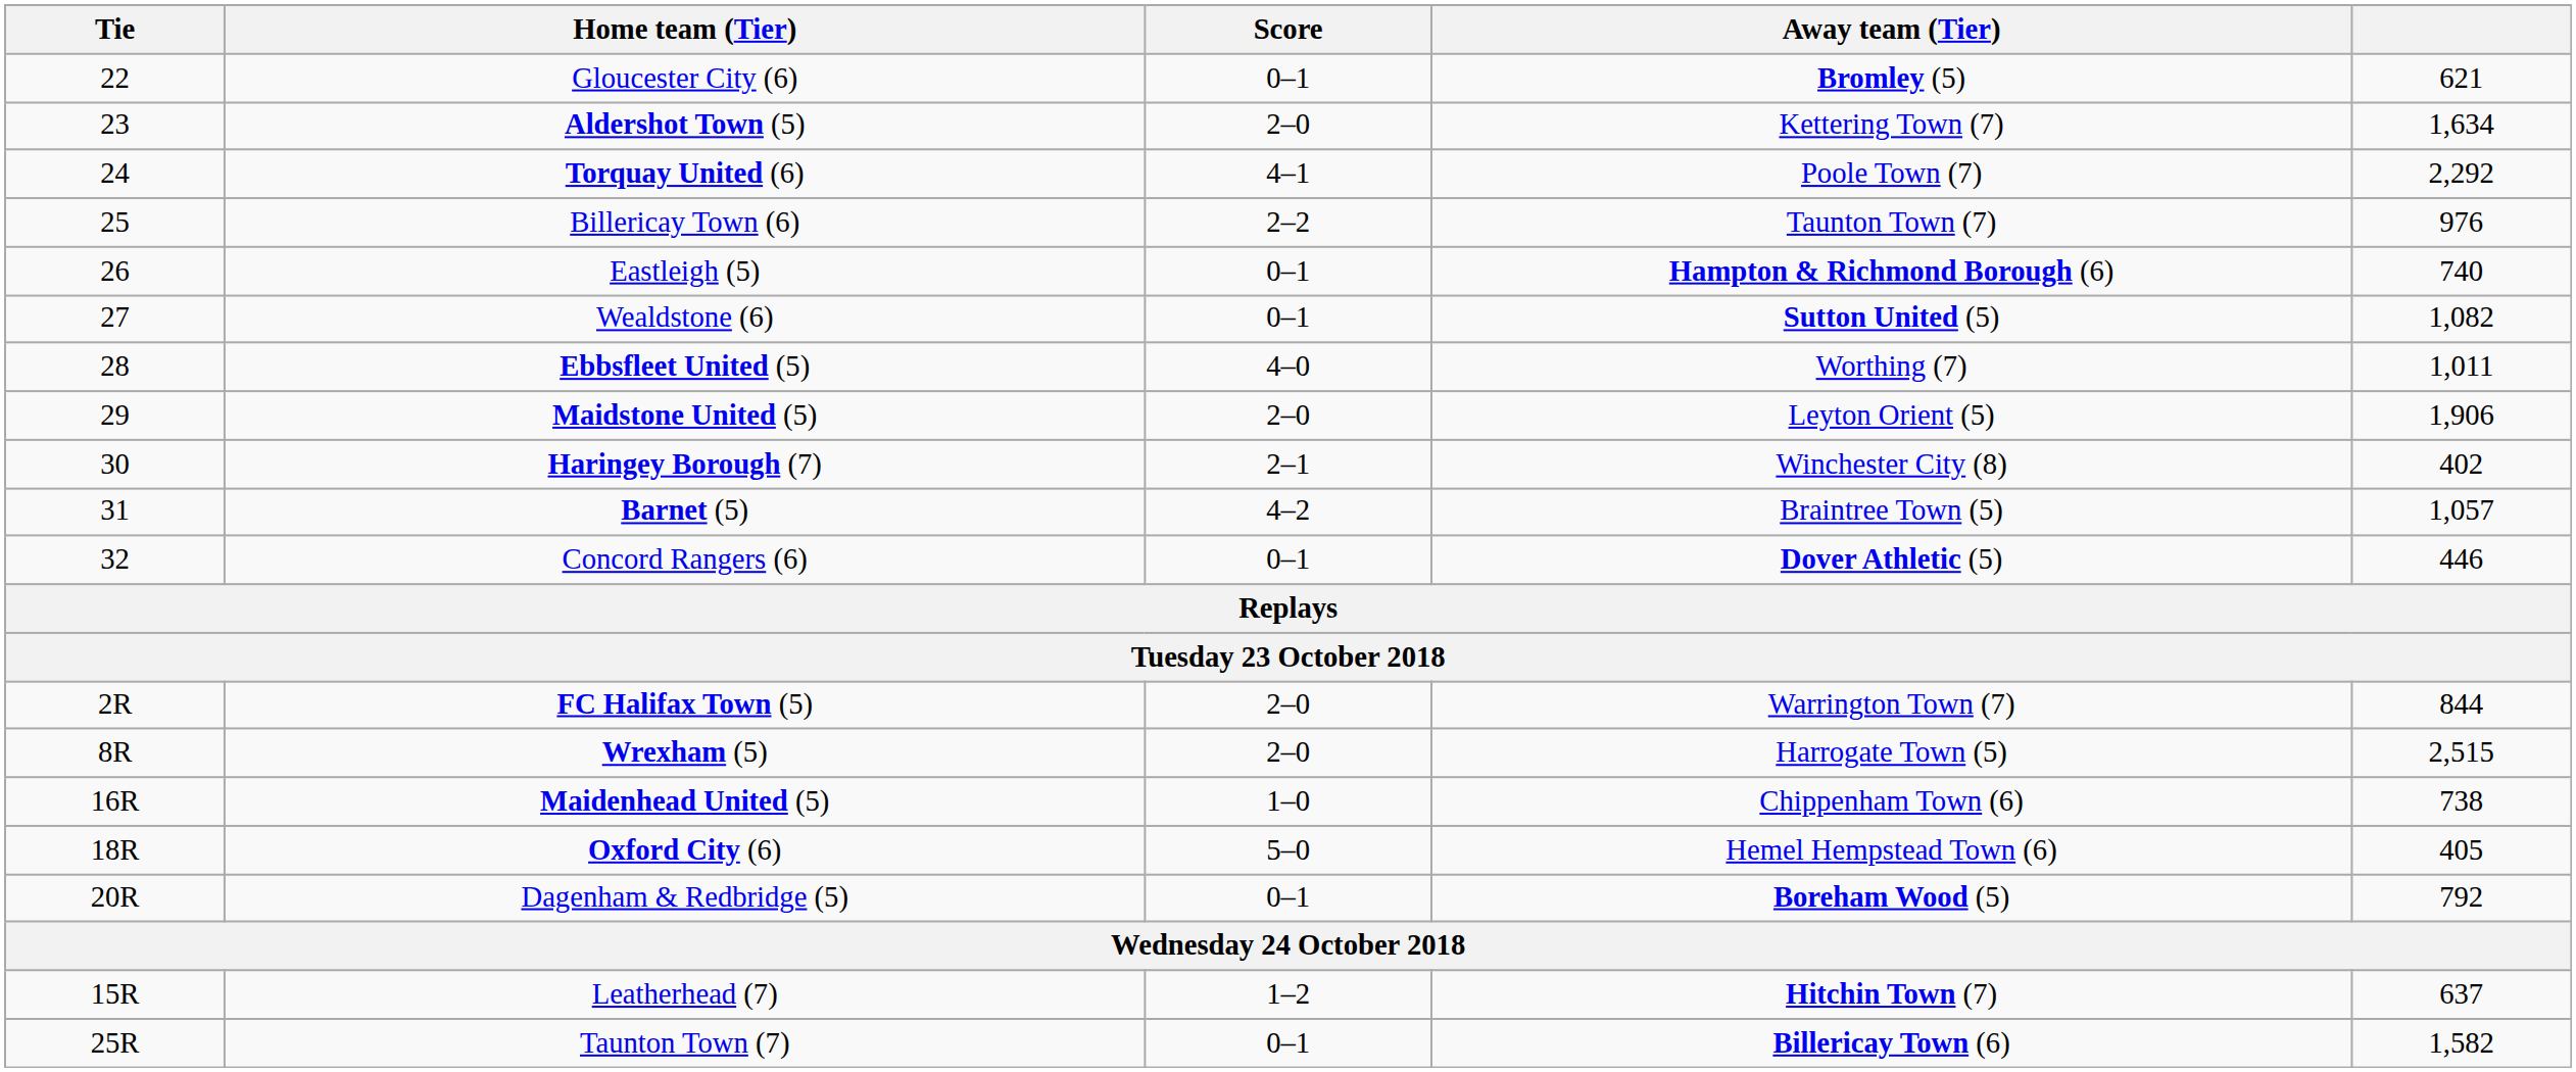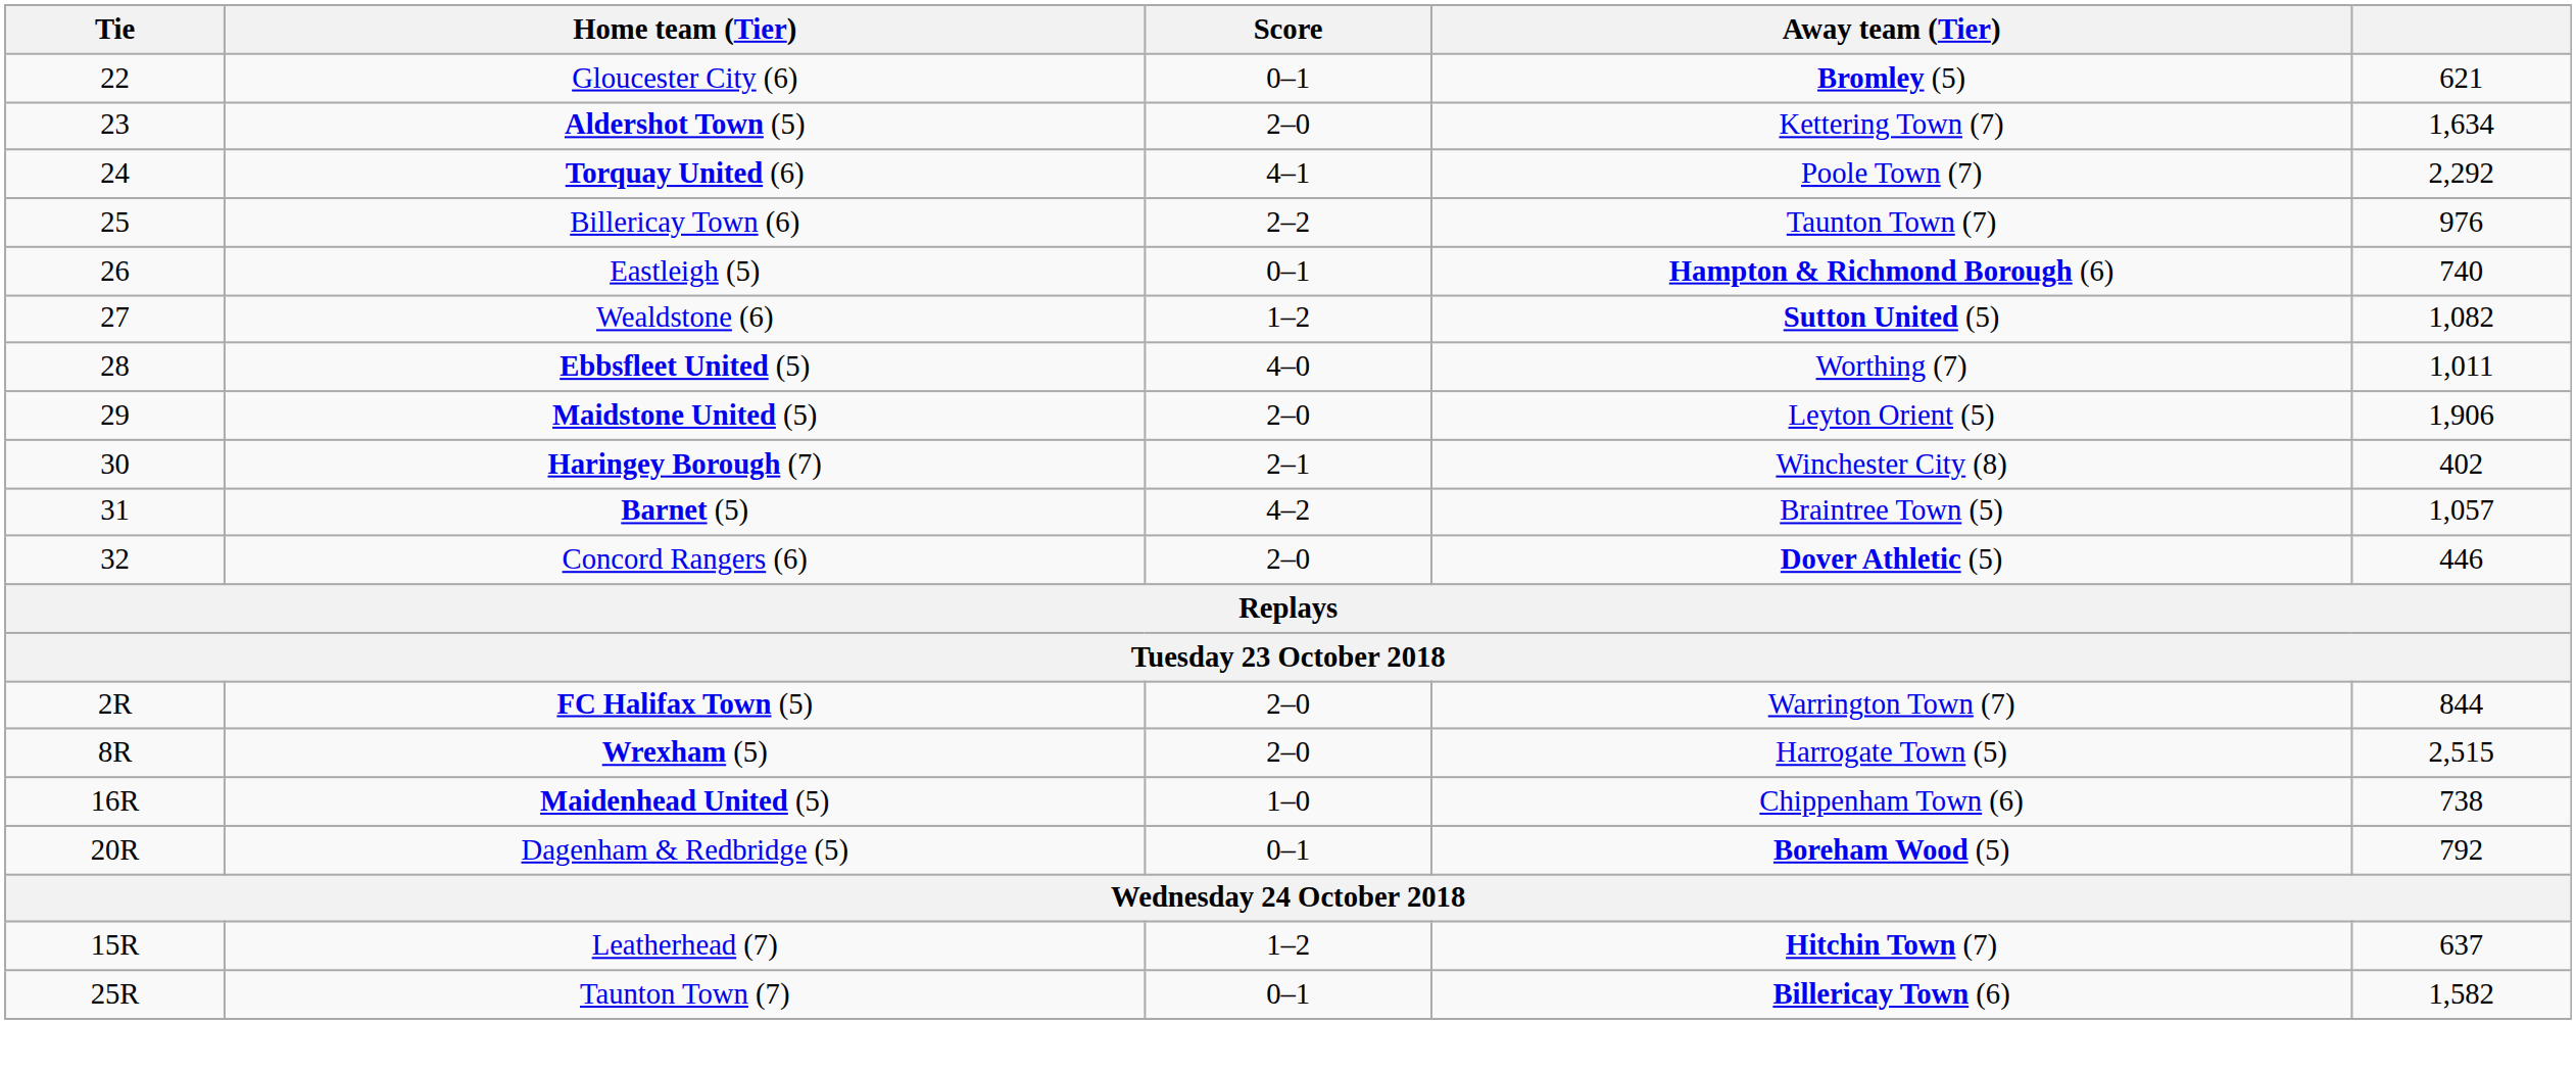Wealdstone (6) | Score: 0–1 -> 1–2
Concord Rangers (6) | Score: 0–1 -> 2–0
- row: 18R | Oxford City (6) | 5–0 | Hemel Hempstead Town (6) | 405
